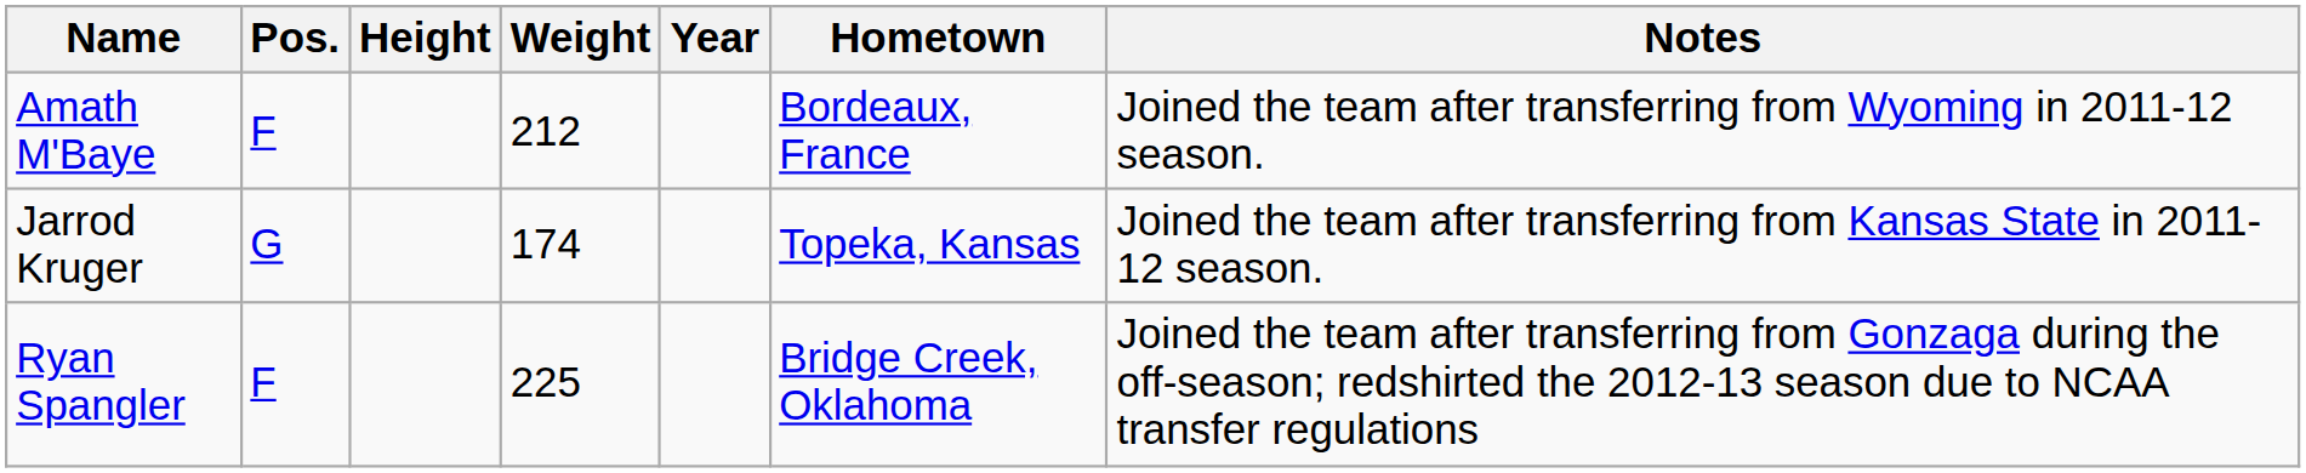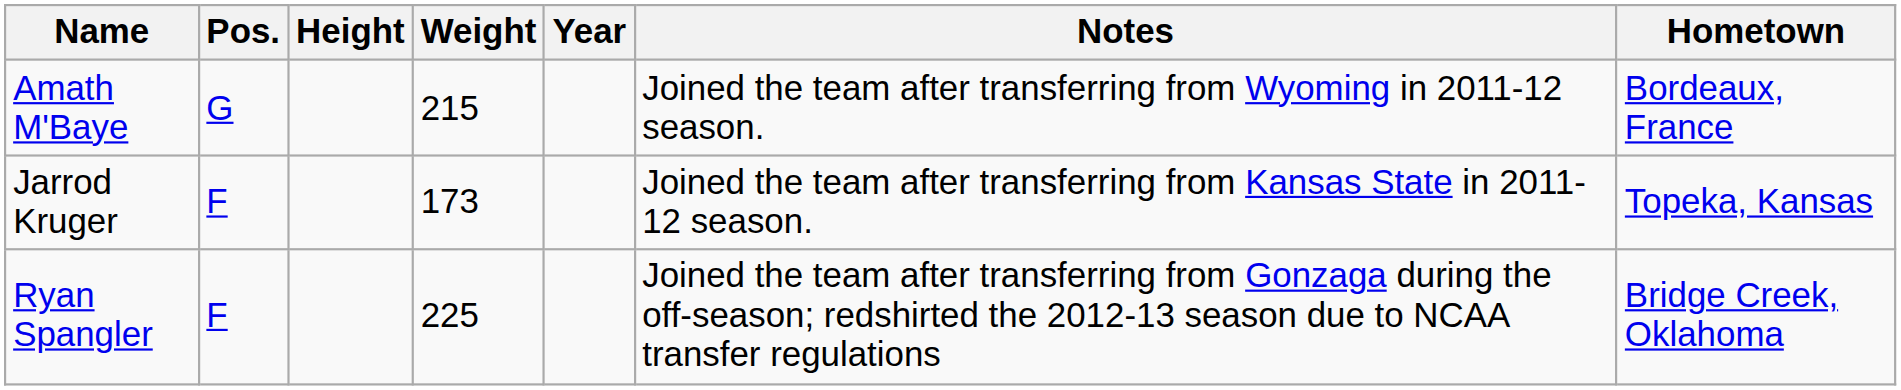columns swapped: Hometown <-> Notes
Amath M'Baye | Pos.: F -> G
Amath M'Baye | Weight: 212 -> 215
Jarrod Kruger | Pos.: G -> F
Jarrod Kruger | Weight: 174 -> 173
